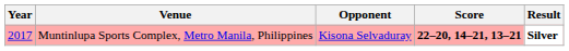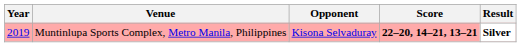Muntinlupa Sports Complex, Metro Manila, Philippines | Year: 2017 -> 2019
